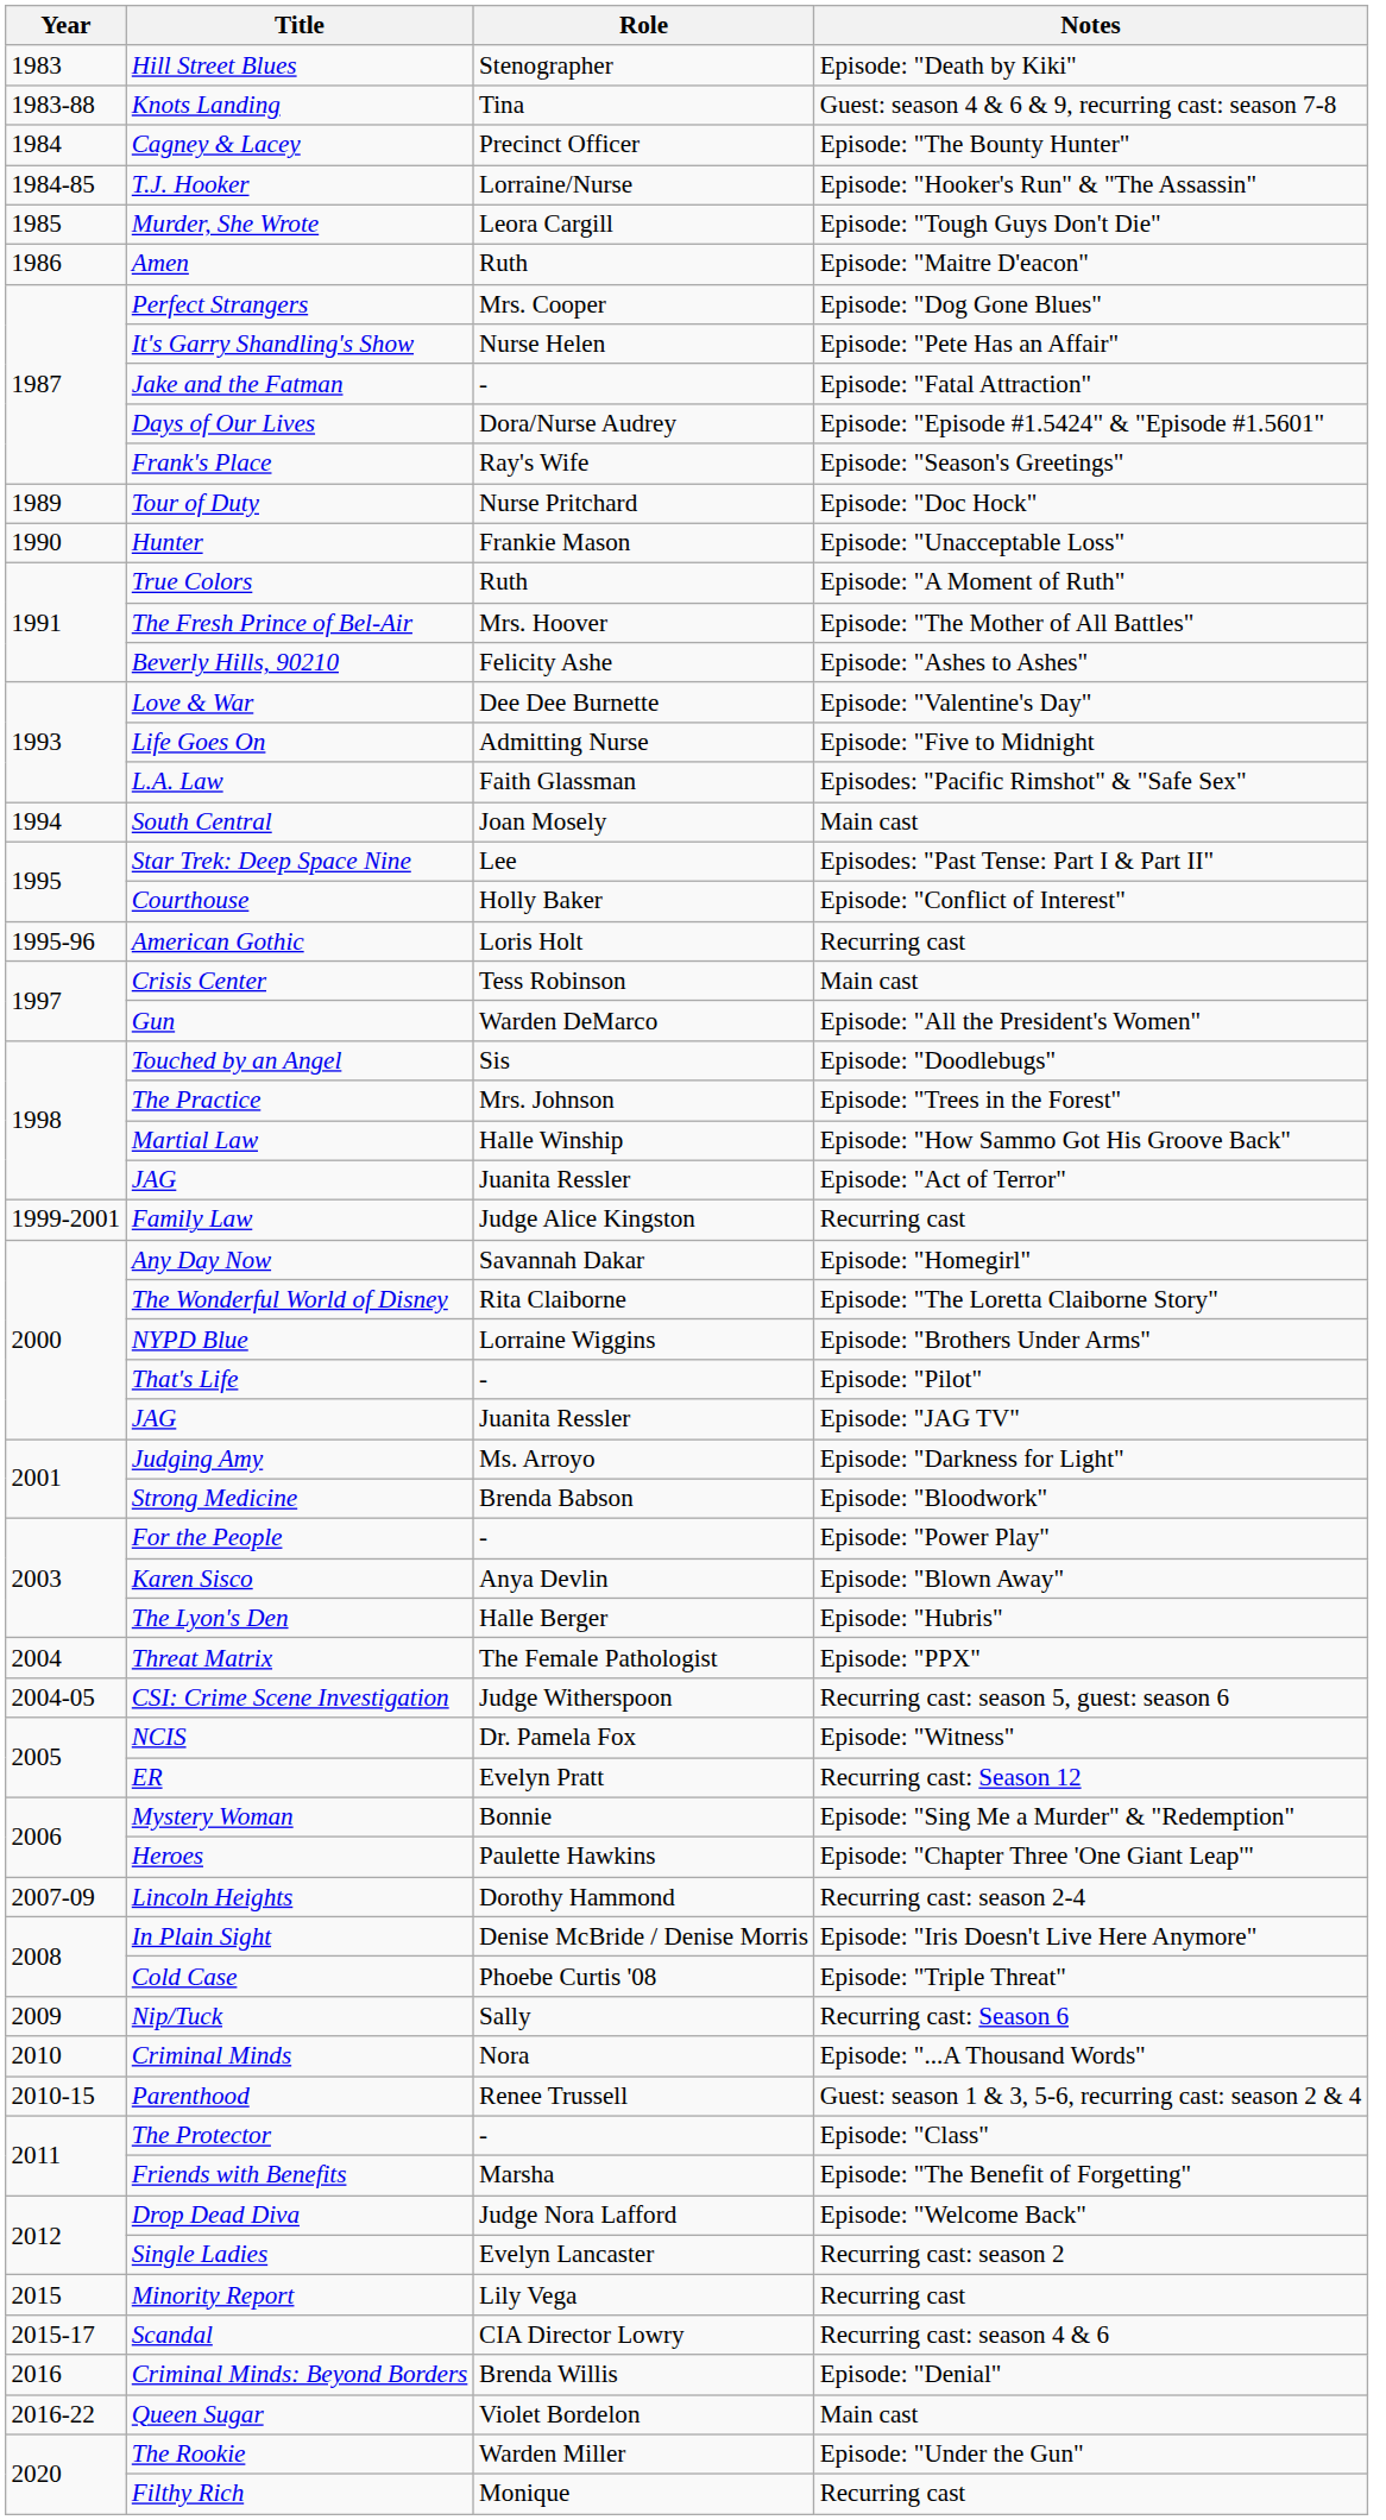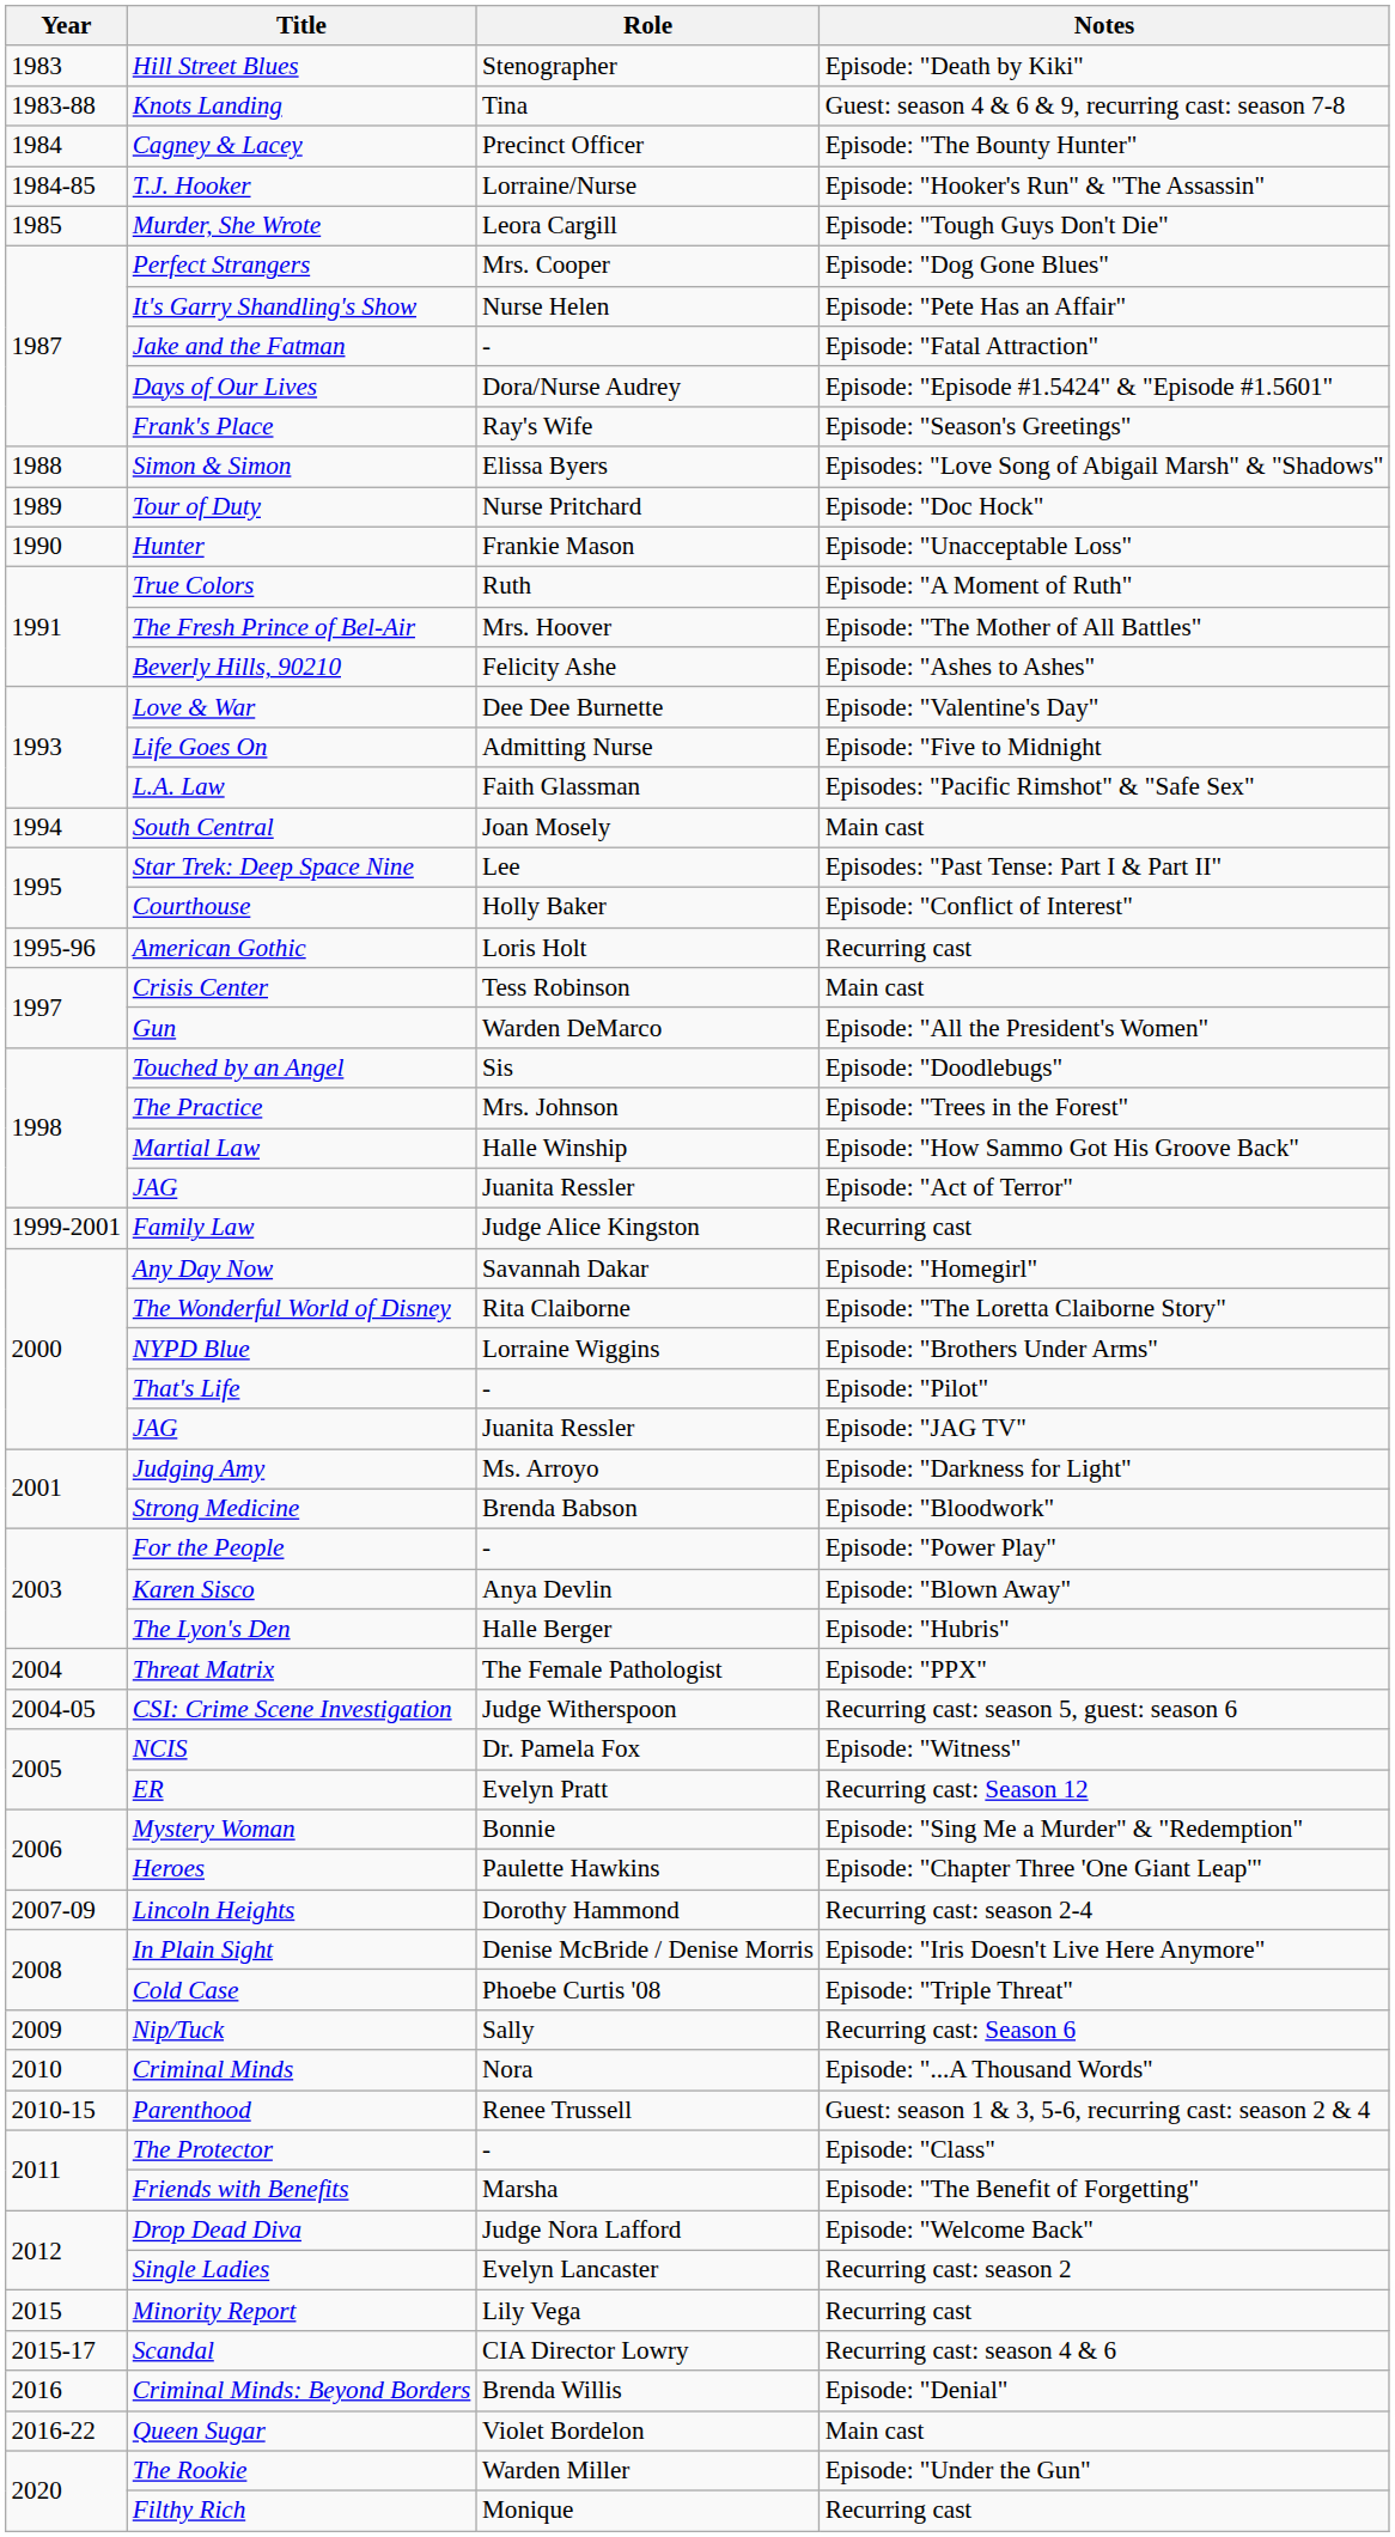- row: 1986 | Amen | Ruth | Episode: "Maitre D'eacon"
+ row: 1988 | Simon & Simon | Elissa Byers | Episodes: "Love Song of Abigail Marsh" & "Shadows"
